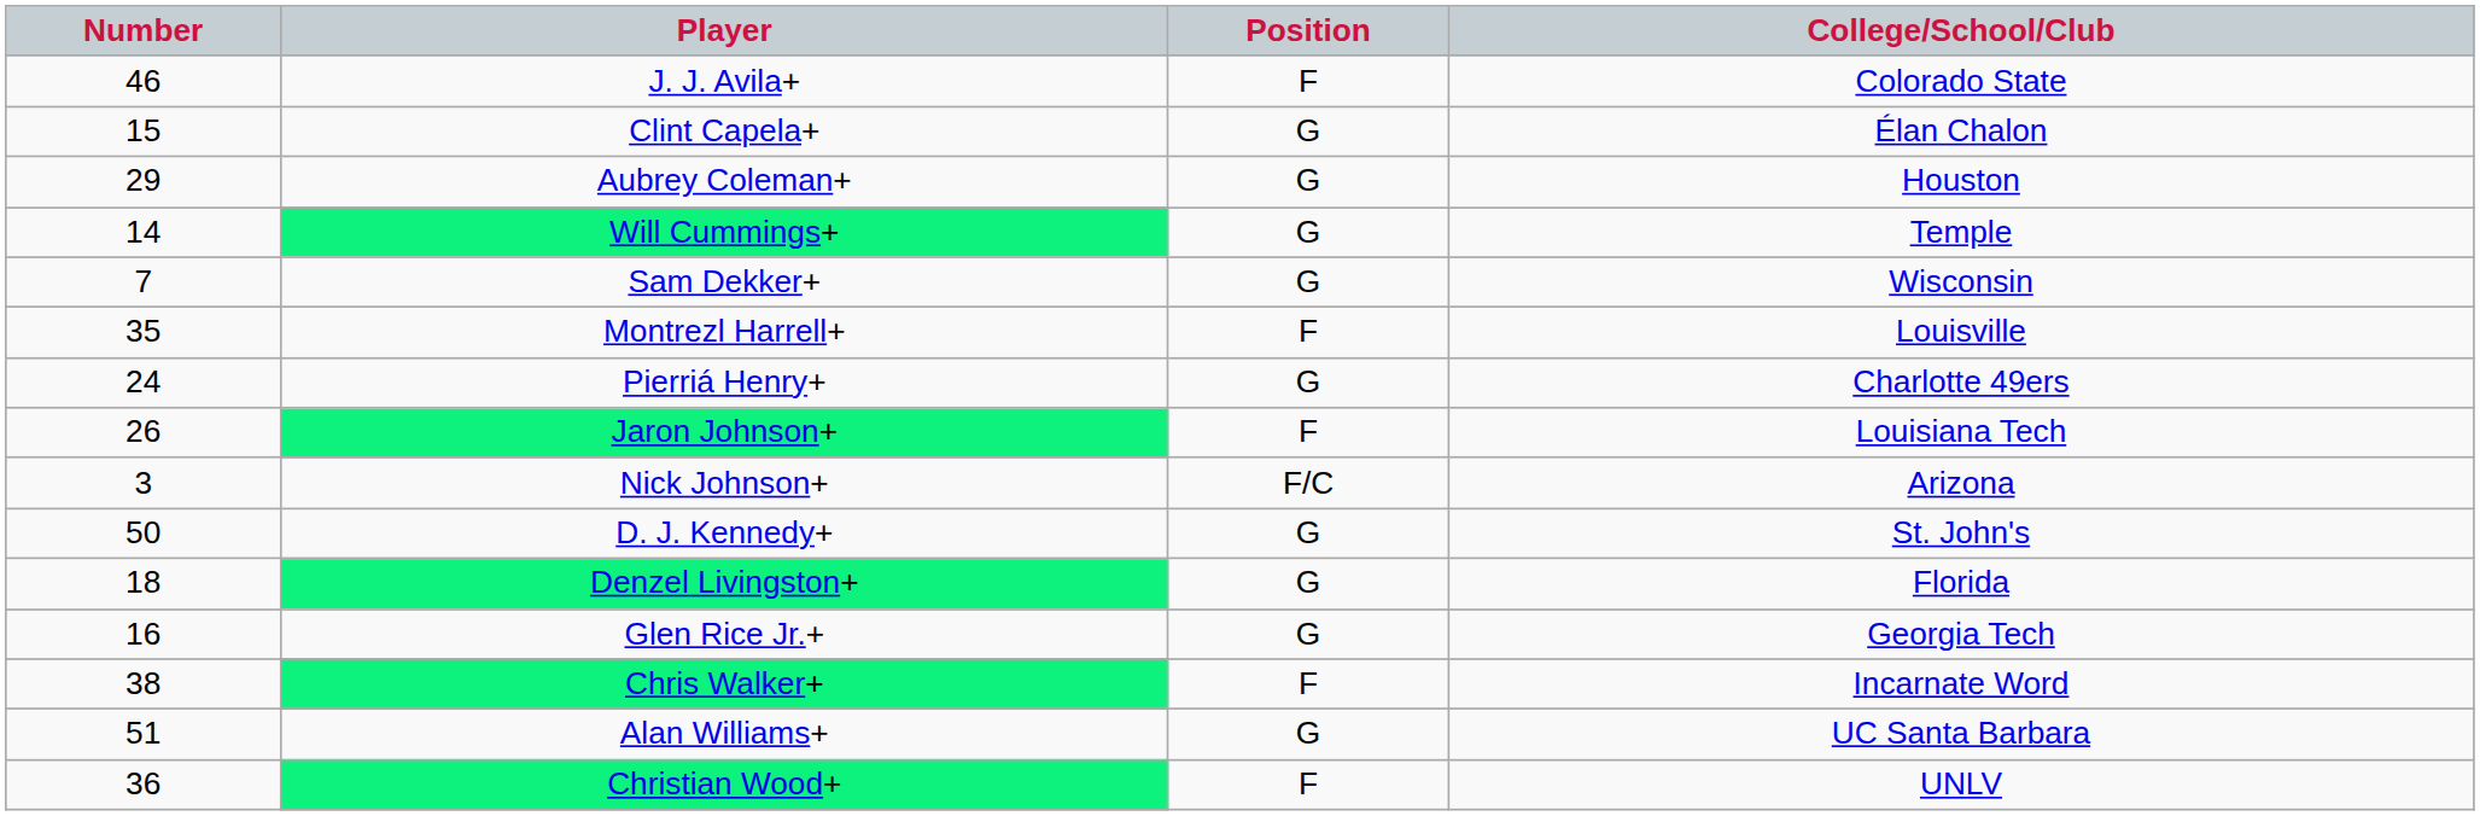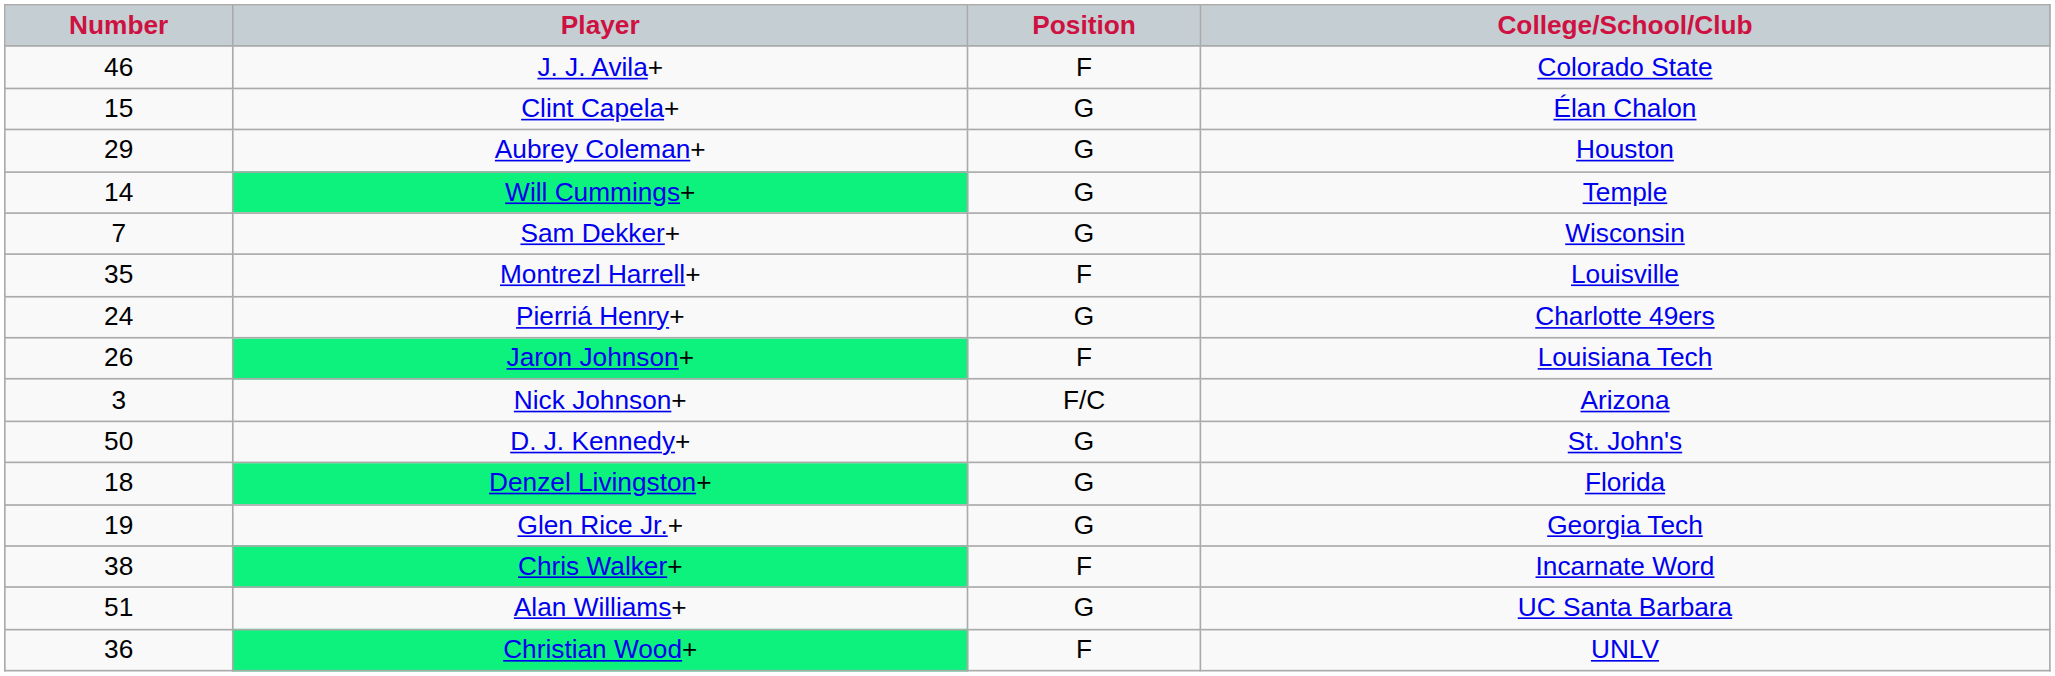Glen Rice Jr.+ | Number: 16 -> 19
